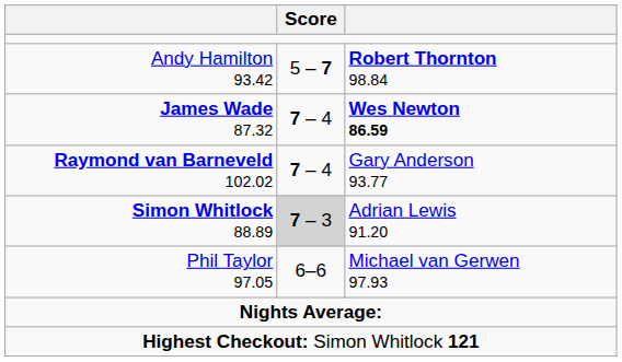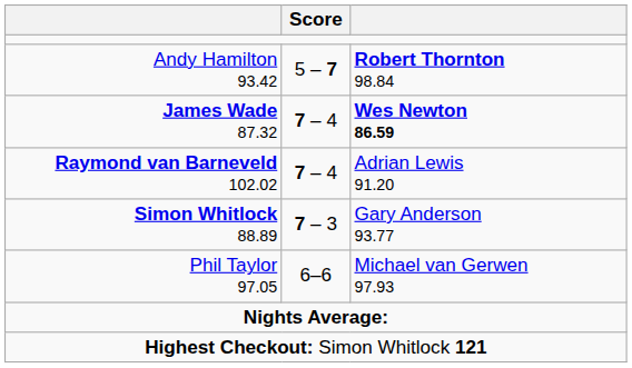Raymond van Barneveld 102.02 | column 3: Gary Anderson 93.77 -> Adrian Lewis 91.20
Simon Whitlock 88.89 | Score: lightgrey background -> no background
Simon Whitlock 88.89 | column 3: Adrian Lewis 91.20 -> Gary Anderson 93.77
